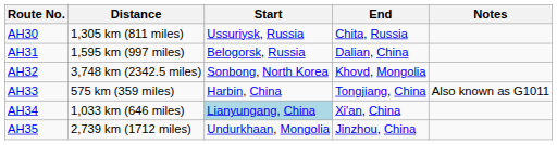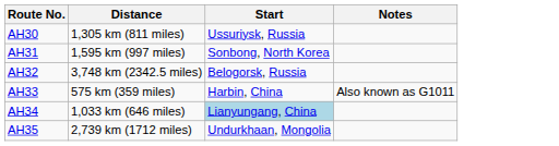- column: End | Chita, Russia | Dalian, China | Khovd, Mongolia | Tongjiang, China | Xi'an, China | Jinzhou, China
AH31 | Start: Belogorsk, Russia -> Sonbong, North Korea
AH32 | Start: Sonbong, North Korea -> Belogorsk, Russia
